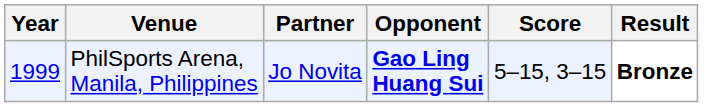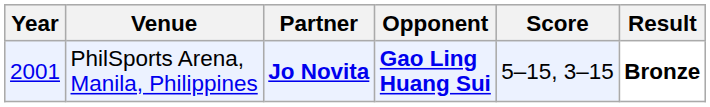PhilSports Arena, Manila, Philippines | Year: 1999 -> 2001
PhilSports Arena, Manila, Philippines | Partner: normal -> bold
